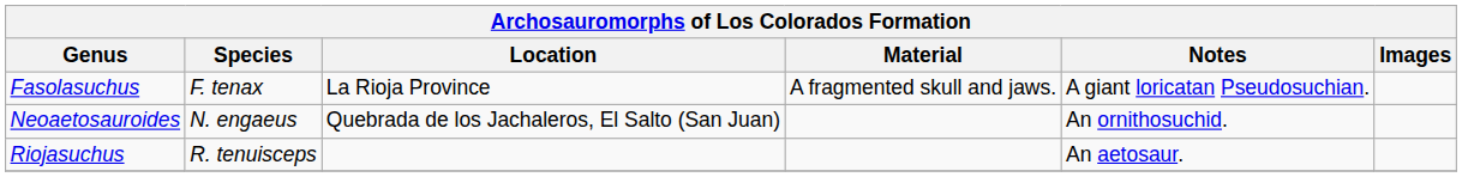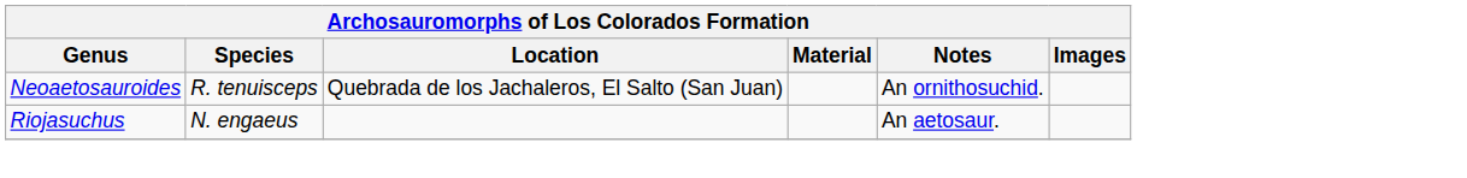- row: Fasolasuchus | F. tenax | La Rioja Province | A fragmented skull and jaws. | A giant loricatan Pseudosuchian.
Neoaetosauroides | Species: N. engaeus -> R. tenuisceps
Riojasuchus | Species: R. tenuisceps -> N. engaeus
